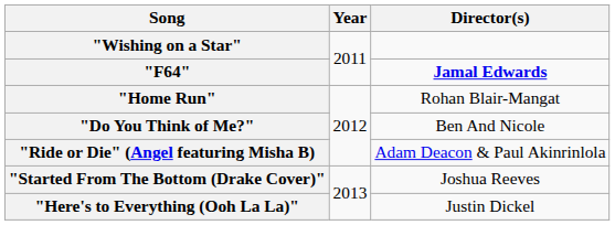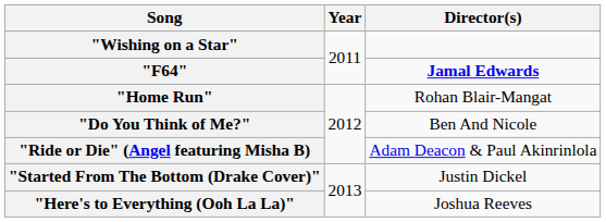"Started From The Bottom (Drake Cover)" | Director(s): Joshua Reeves -> Justin Dickel
"Here's to Everything (Ooh La La)" | Director(s): Justin Dickel -> Joshua Reeves
